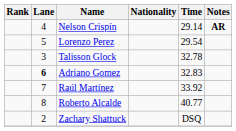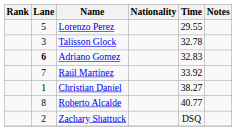- row: 4 | Nelson Crispín | 29.14 | AR
Lorenzo Perez | Time: 29.54 -> 29.55
+ row: 1 | Christian Daniel | 38.27
